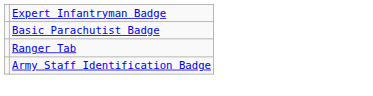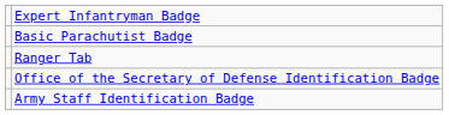+ row: Office of the Secretary of Defense Identification Badge
